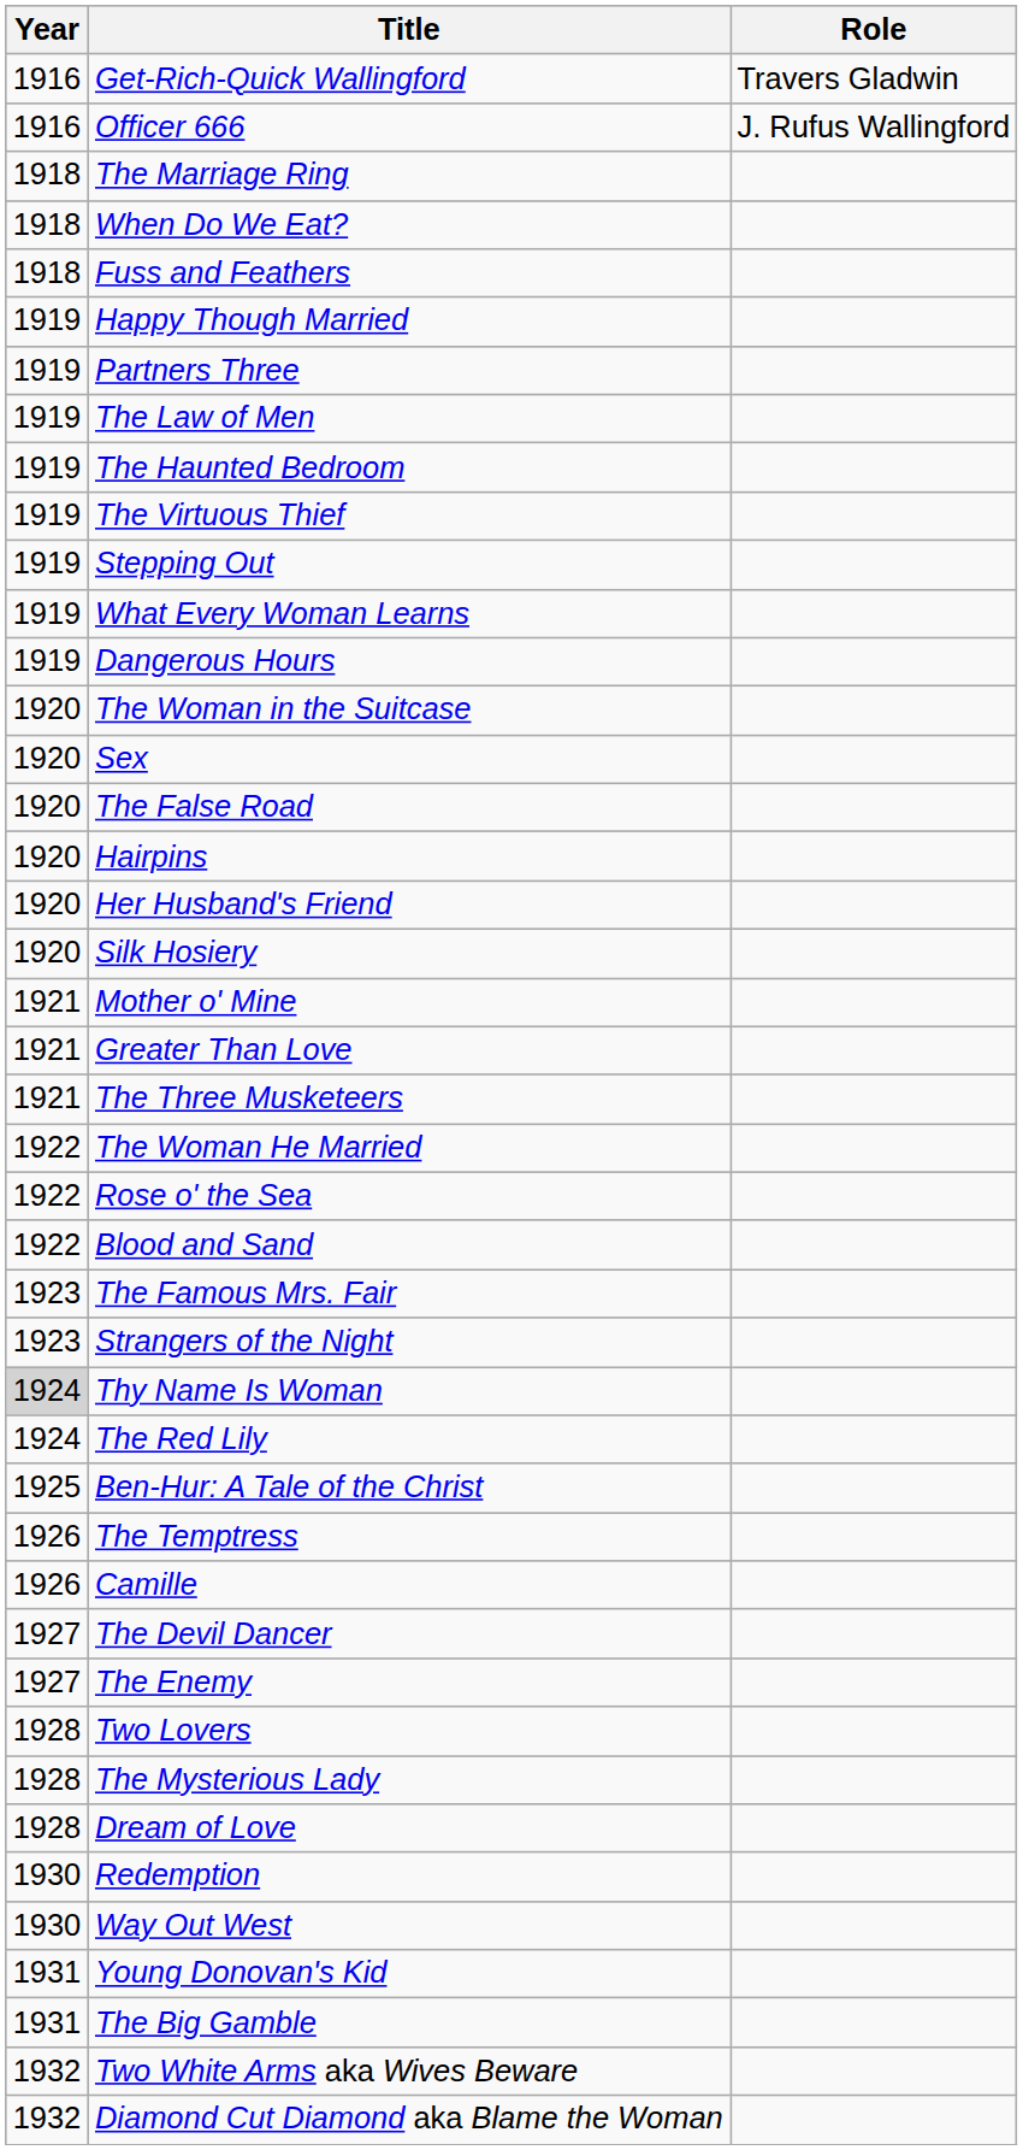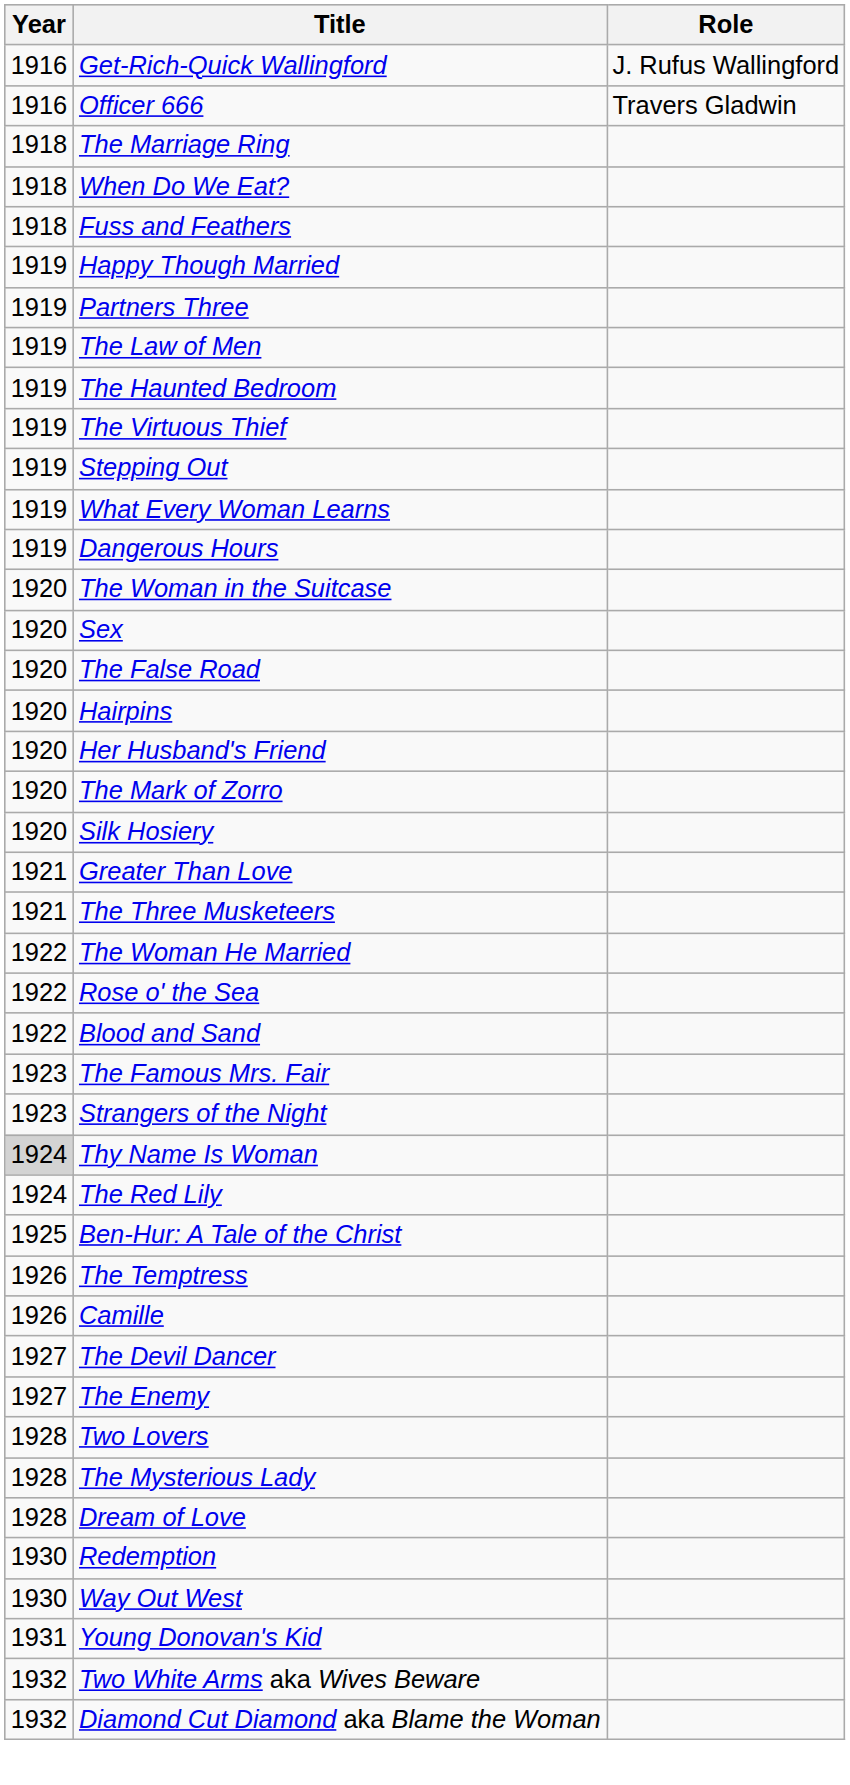Get-Rich-Quick Wallingford | Role: Travers Gladwin -> J. Rufus Wallingford
Officer 666 | Role: J. Rufus Wallingford -> Travers Gladwin
+ row: 1920 | The Mark of Zorro
- row: 1921 | Mother o' Mine
- row: 1931 | The Big Gamble
